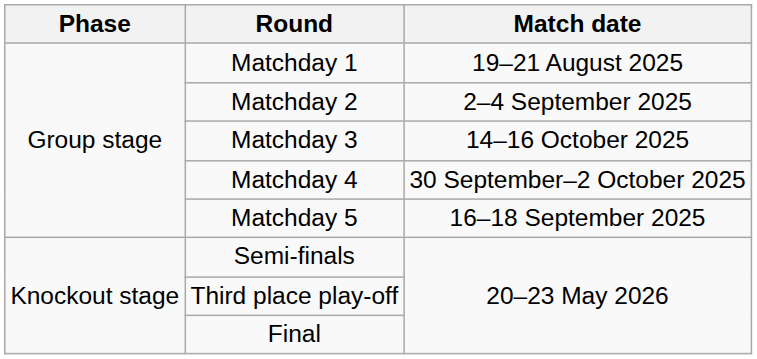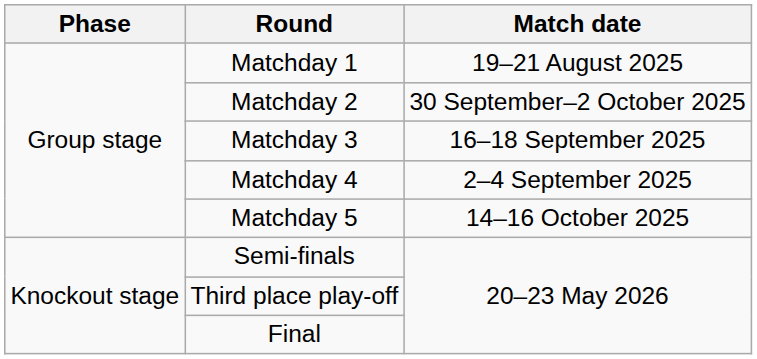Matchday 2 | Match date: 2–4 September 2025 -> 30 September–2 October 2025
Matchday 3 | Match date: 14–16 October 2025 -> 16–18 September 2025
Matchday 4 | Match date: 30 September–2 October 2025 -> 2–4 September 2025
Matchday 5 | Match date: 16–18 September 2025 -> 14–16 October 2025
